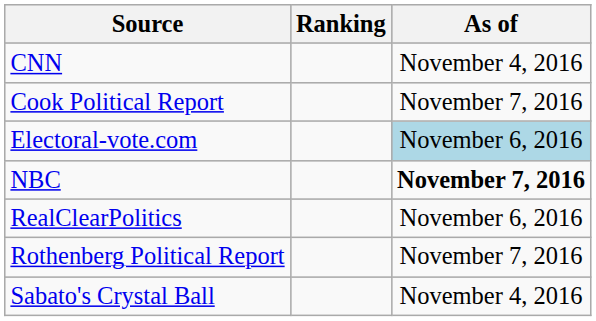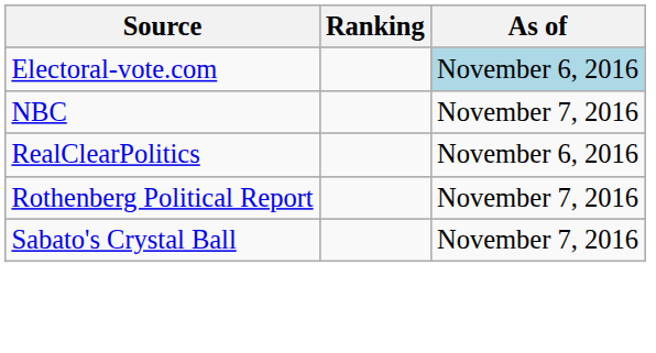- row: CNN | November 4, 2016
- row: Cook Political Report | November 7, 2016
NBC | As of: bold -> normal
Sabato's Crystal Ball | As of: November 4, 2016 -> November 7, 2016
